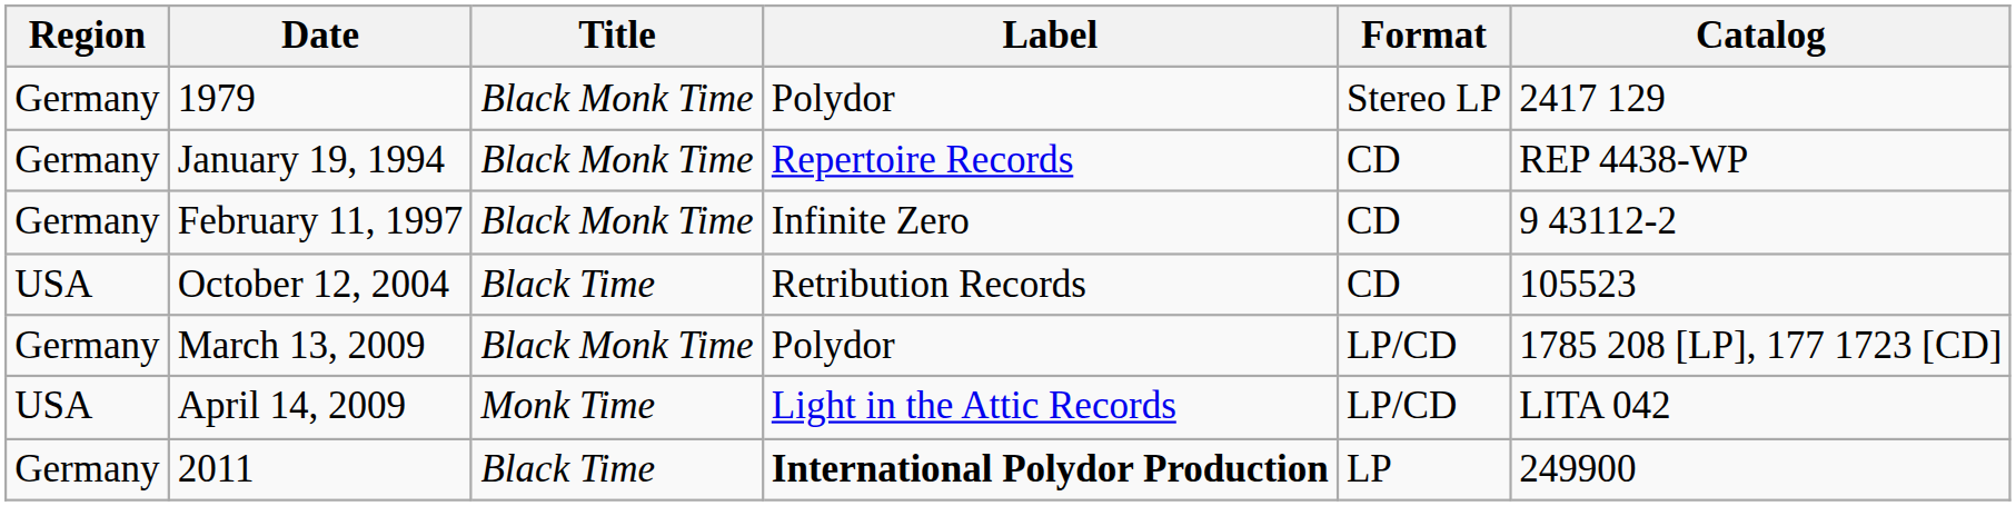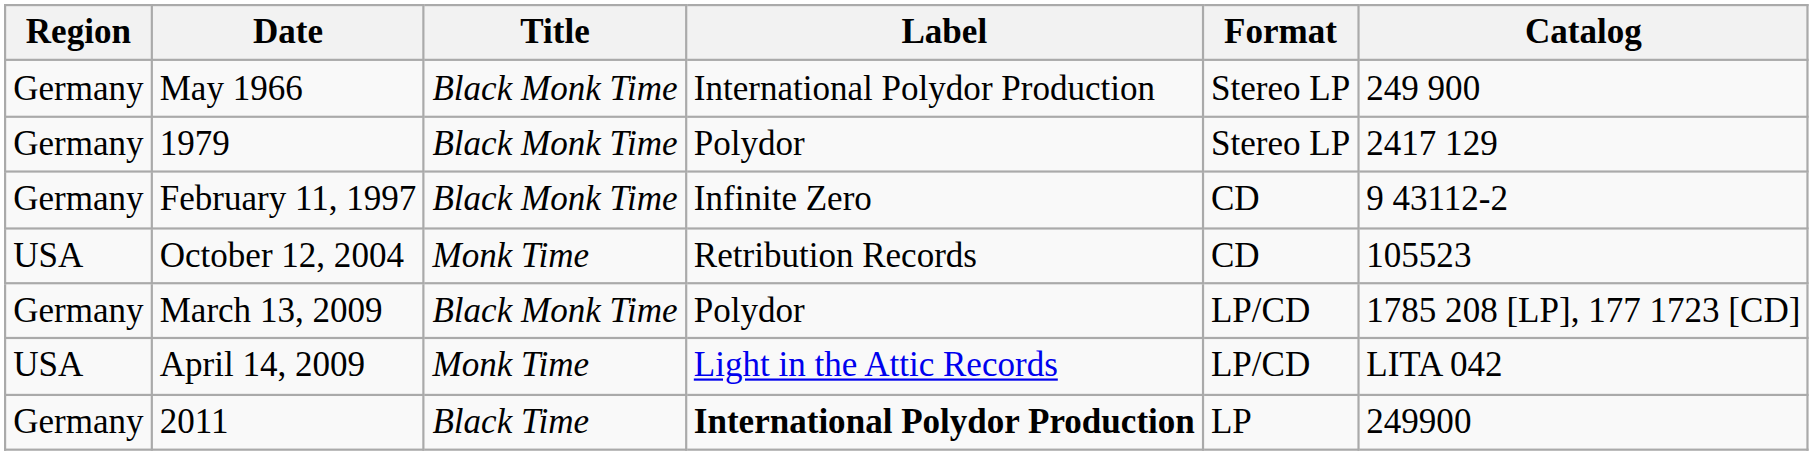+ row: Germany | May 1966 | Black Monk Time | International Polydor Production | Stereo LP | 249 900
- row: Germany | January 19, 1994 | Black Monk Time | Repertoire Records | CD | REP 4438-WP
October 12, 2004 | Title: Black Time -> Monk Time
